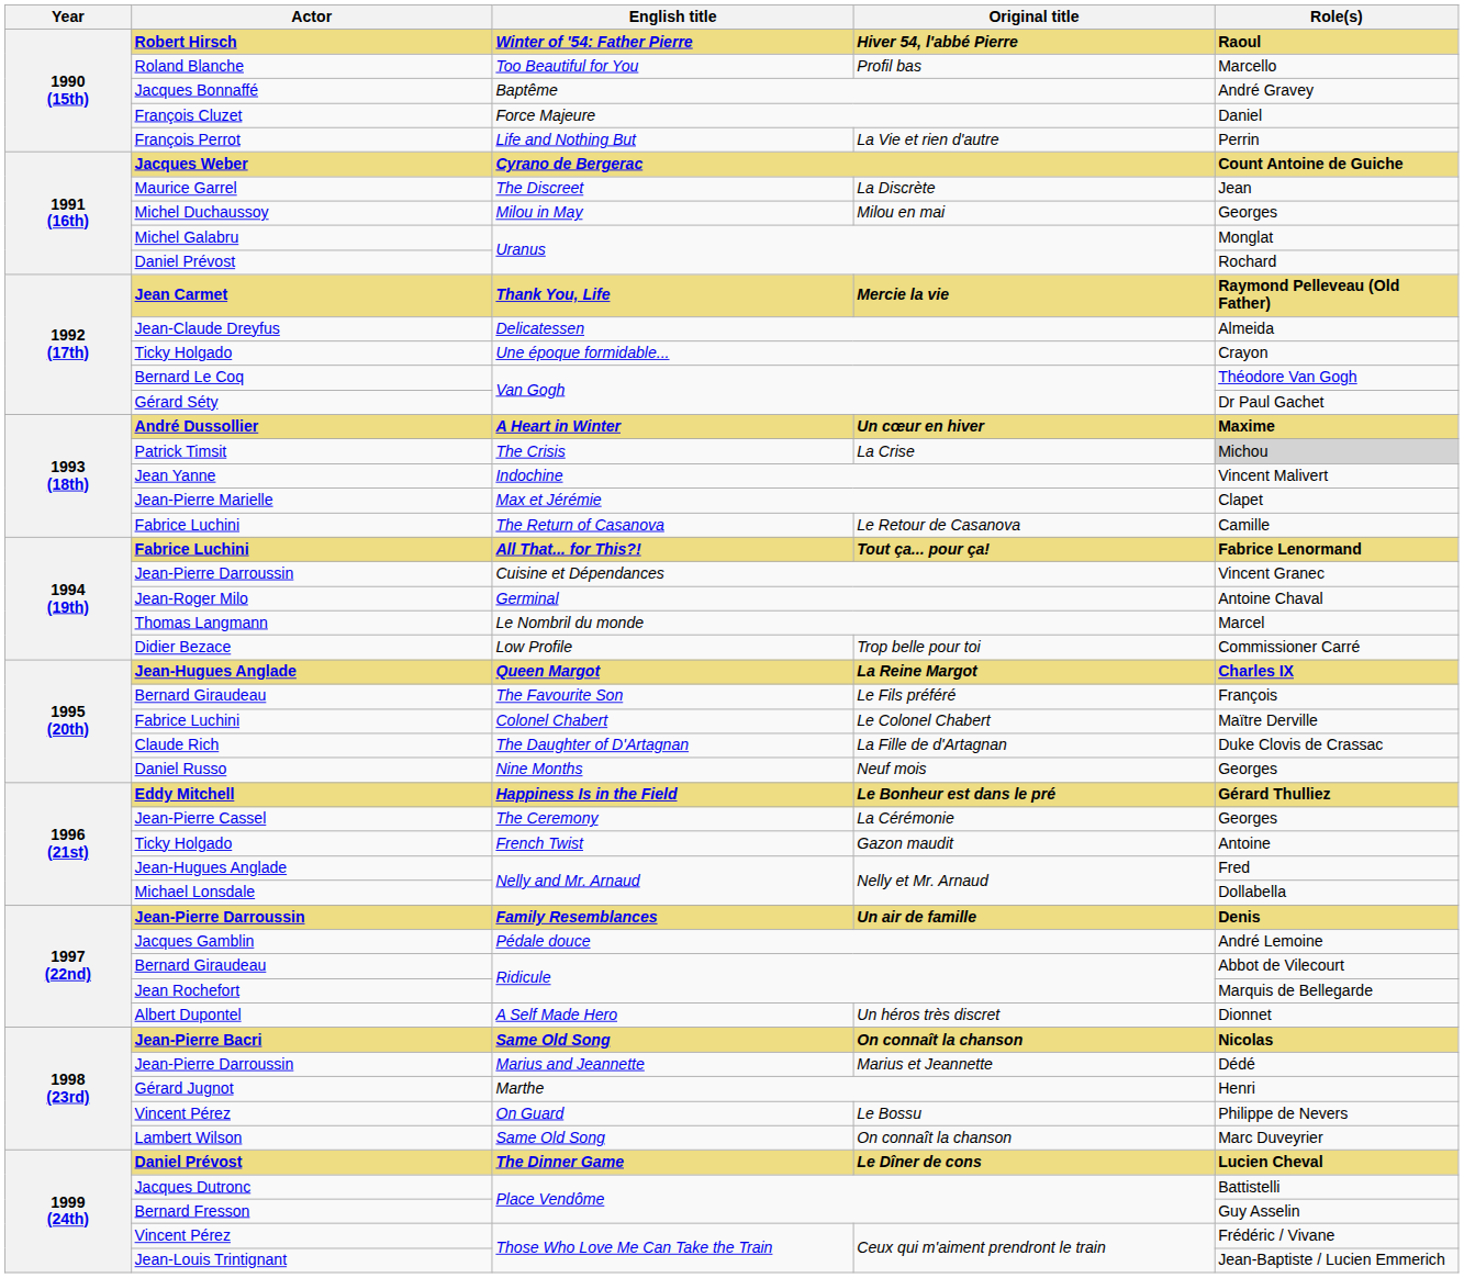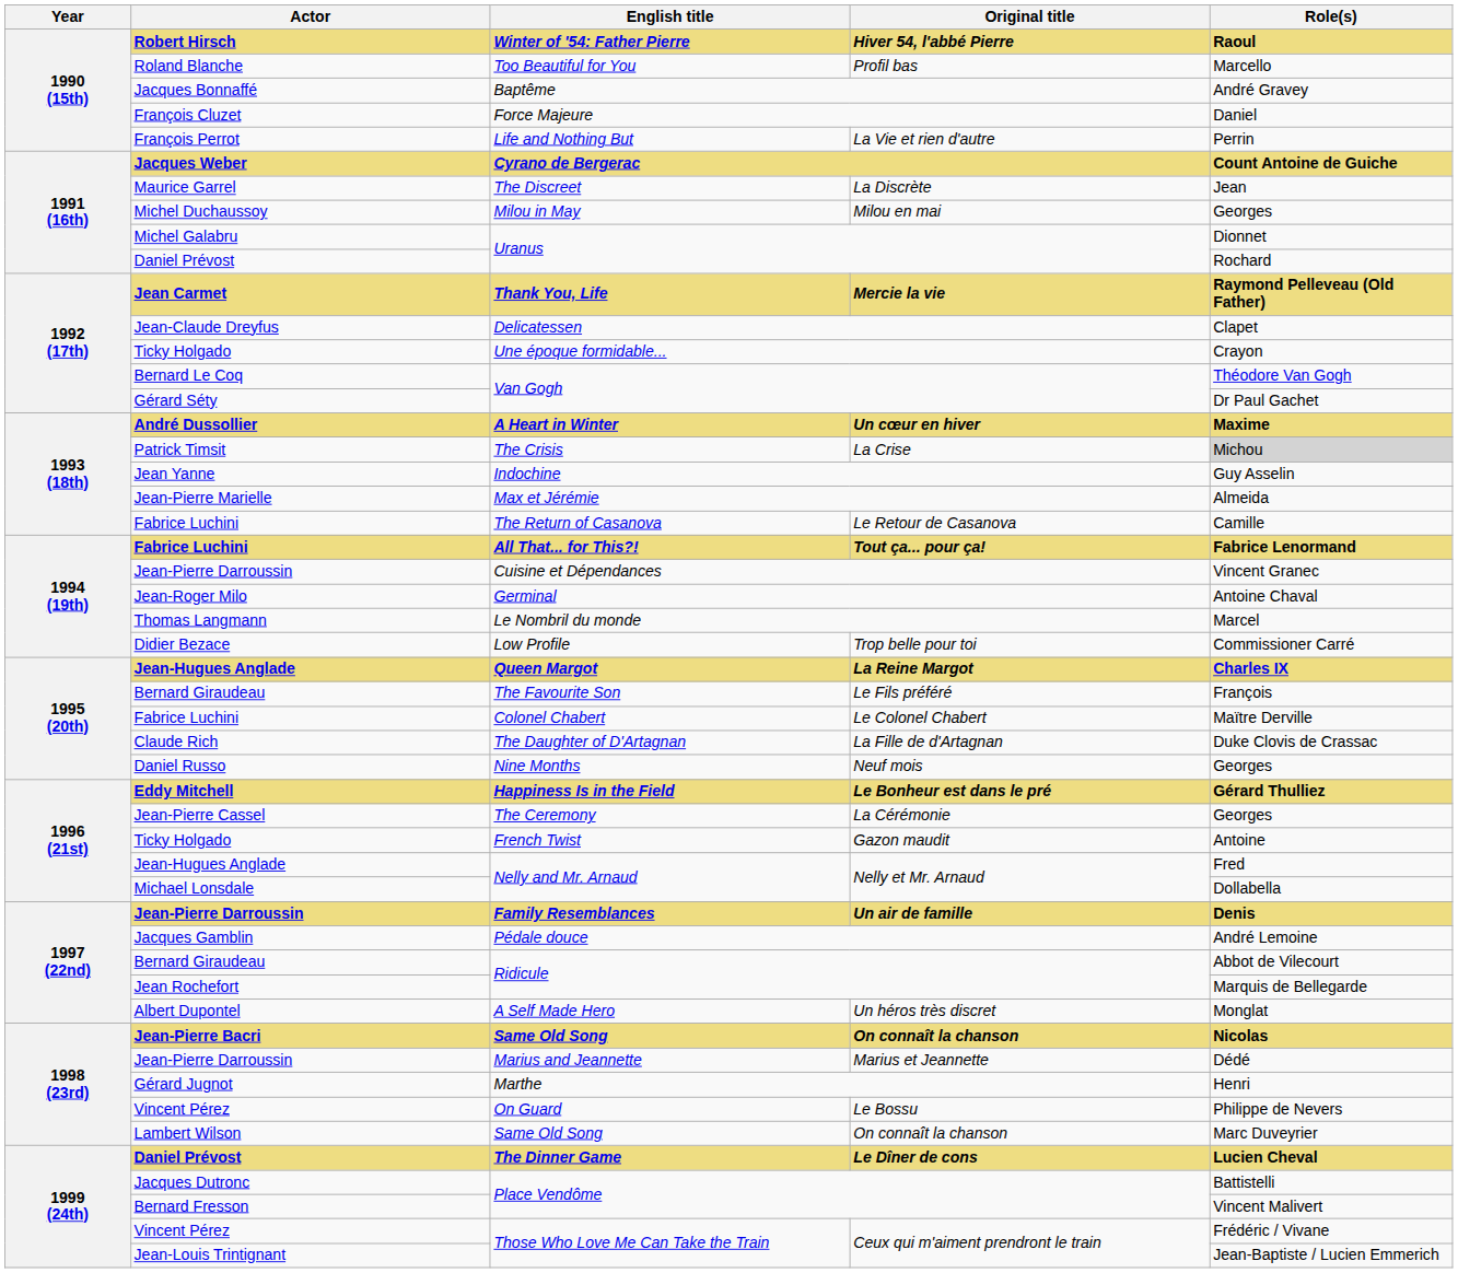Michel Galabru / Uranus | Role(s): Monglat -> Dionnet
Delicatessen | Role(s): Almeida -> Clapet
Indochine | Role(s): Vincent Malivert -> Guy Asselin
Max et Jérémie | Role(s): Clapet -> Almeida
A Self Made Hero | Role(s): Dionnet -> Monglat
Bernard Fresson / Place Vendôme | Role(s): Guy Asselin -> Vincent Malivert
